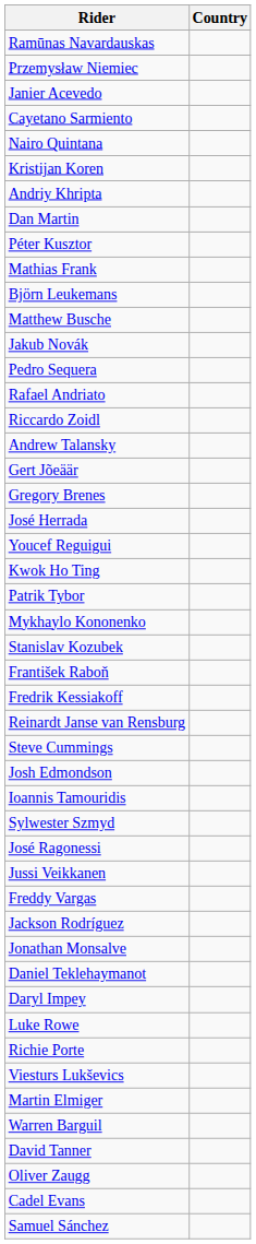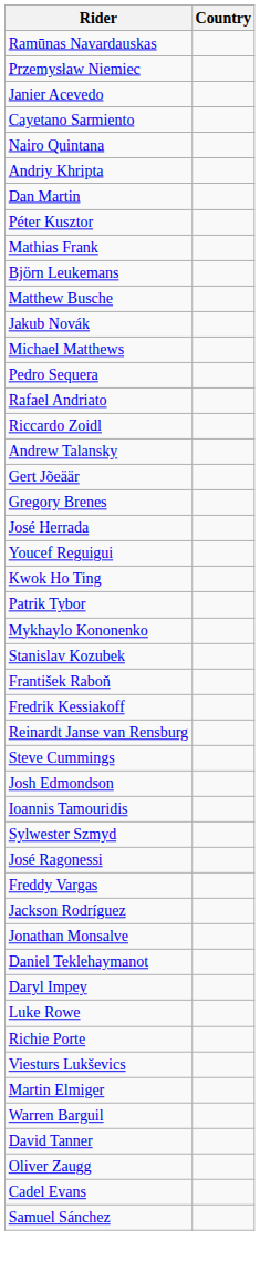- row: Kristijan Koren
+ row: Michael Matthews
- row: Jussi Veikkanen
